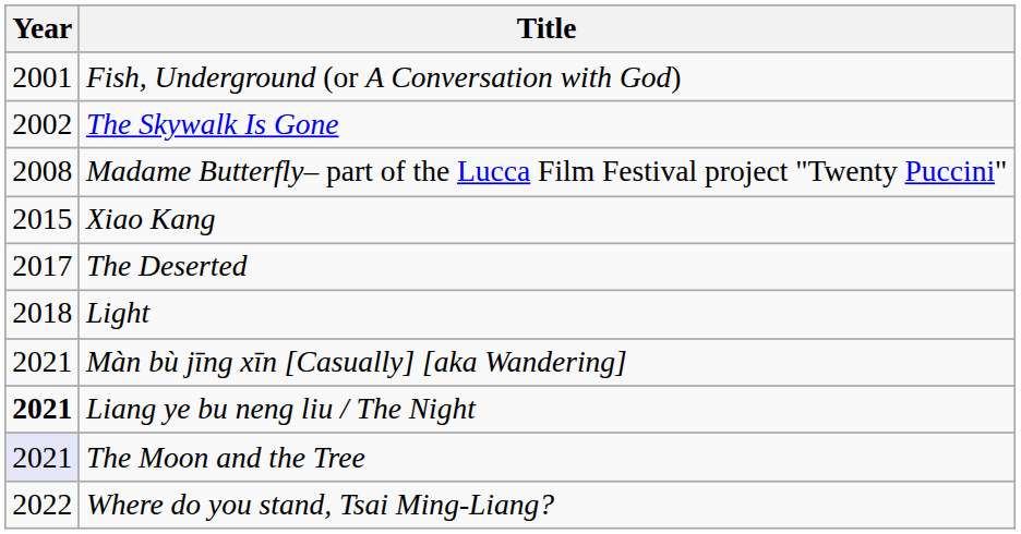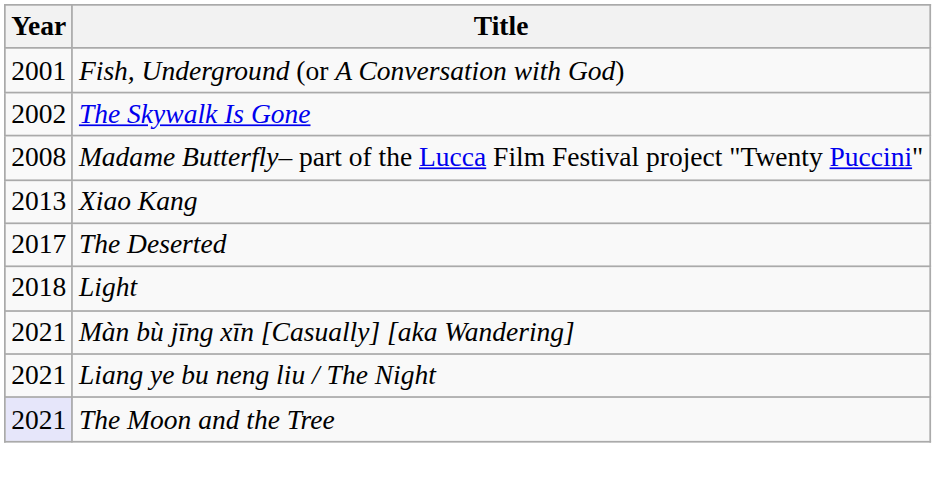Xiao Kang | Year: 2015 -> 2013
Liang ye bu neng liu / The Night | Year: bold -> normal
- row: 2022 | Where do you stand, Tsai Ming-Liang?
